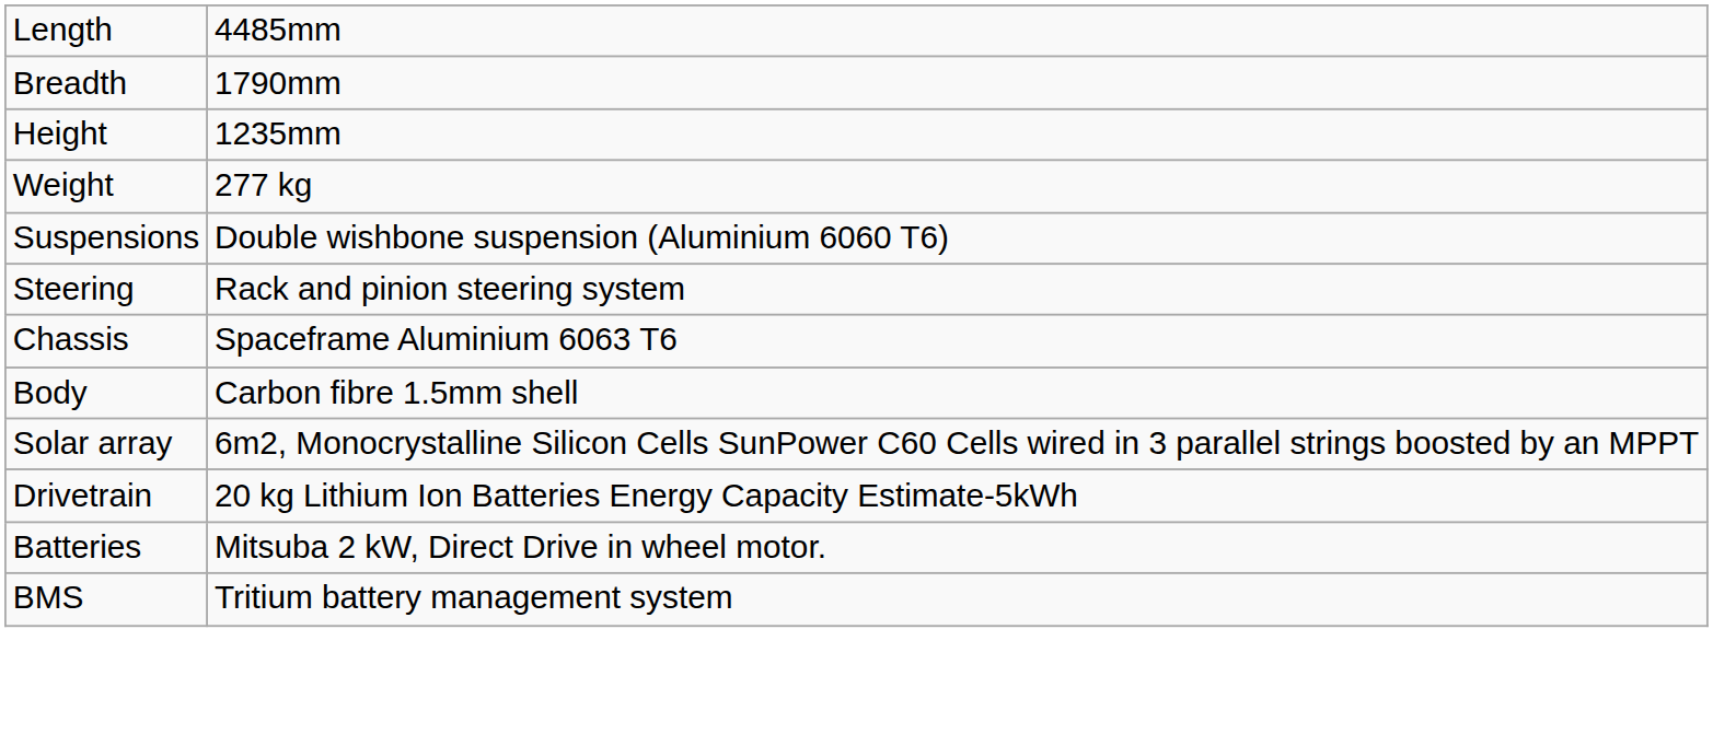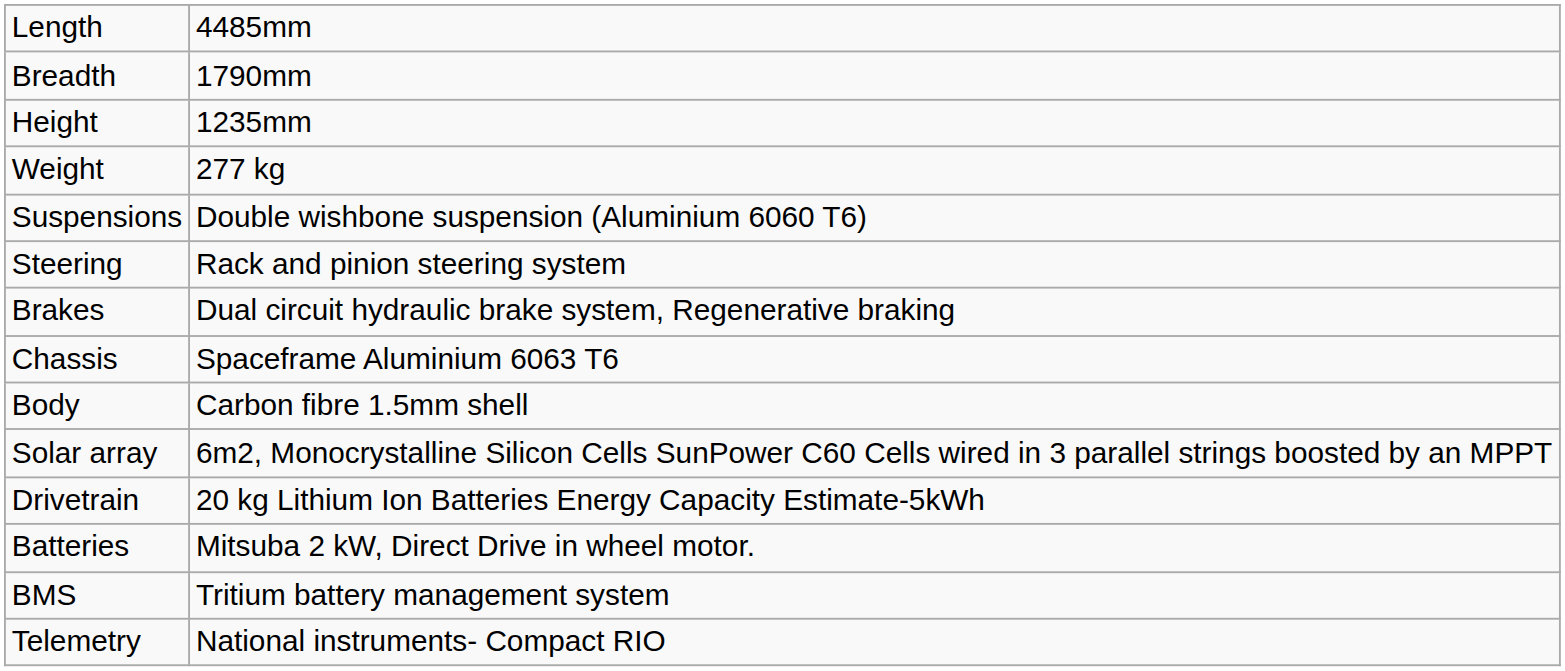+ row: Brakes | Dual circuit hydraulic brake system, Regenerative braking
+ row: Telemetry | National instruments- Compact RIO
